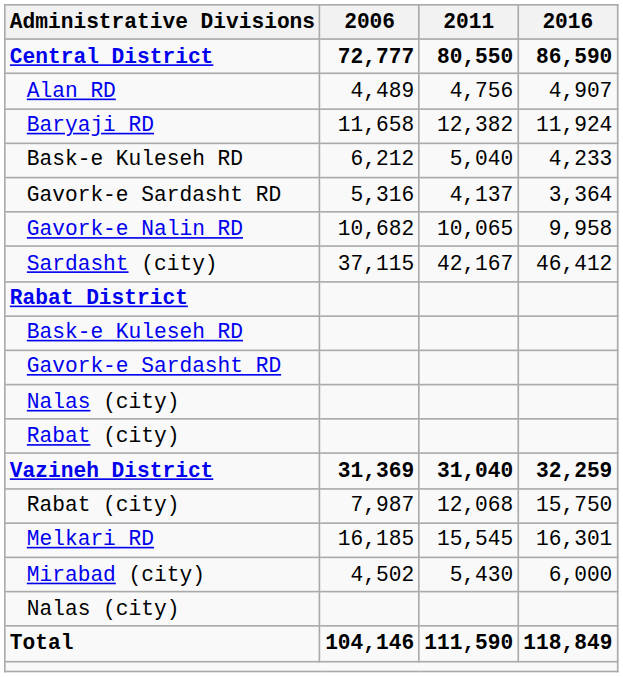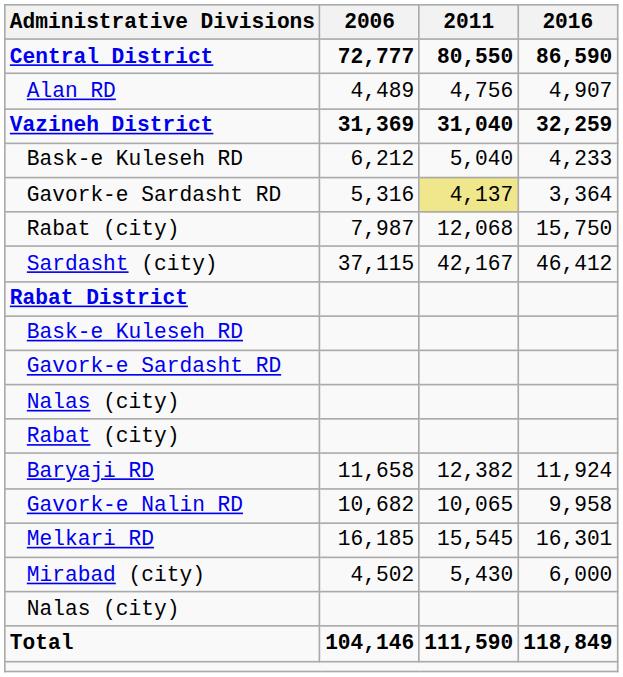rows swapped: Baryaji RD <-> Vazineh District
Gavork-e Sardasht RD / 5,316 | 2011: no background -> khaki background
rows swapped: Rabat (city) / 7,987 <-> Gavork-e Nalin RD
